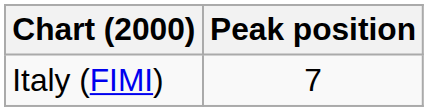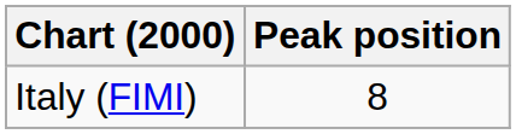Italy (FIMI) | Peak position: 7 -> 8
